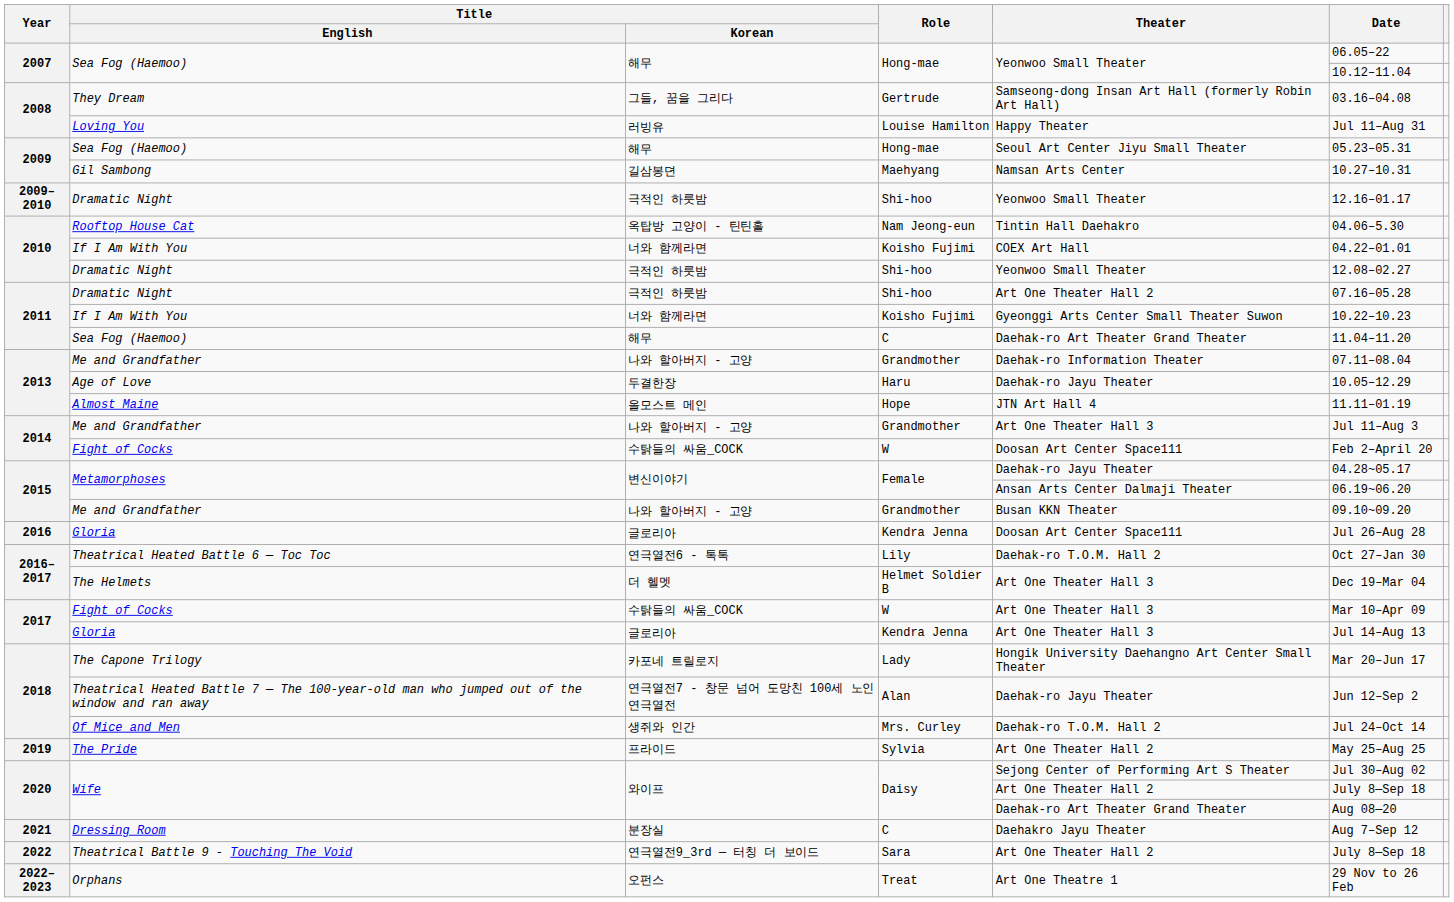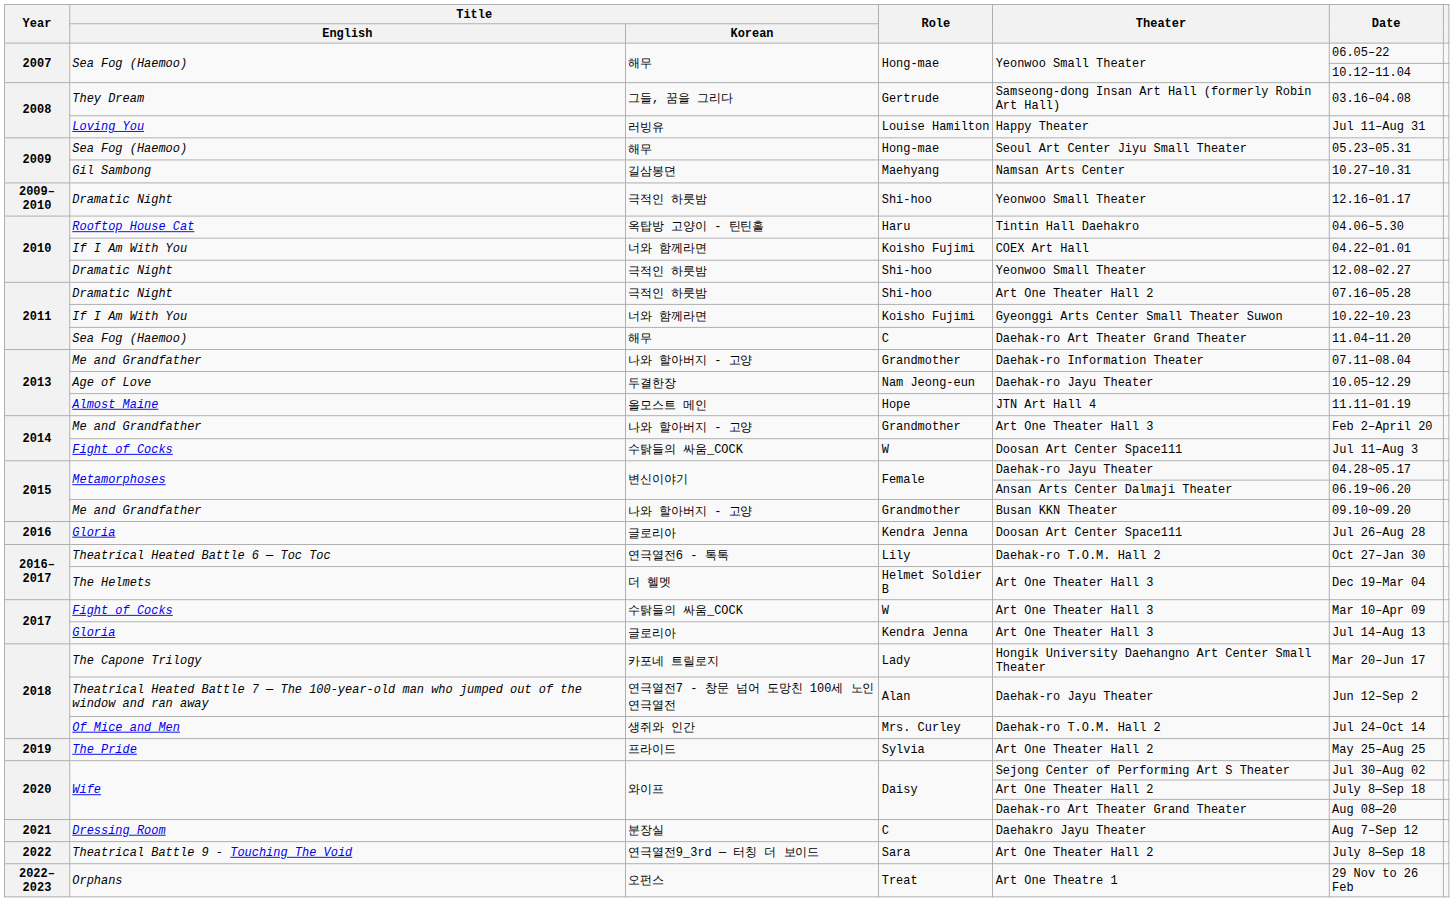Rooftop House Cat | Role: Nam Jeong-eun -> Haru
Age of Love | Role: Haru -> Nam Jeong-eun
2014 / Me and Grandfather | Date: Jul 11–Aug 3 -> Feb 2–April 20
2014 / Fight of Cocks | Date: Feb 2–April 20 -> Jul 11–Aug 3
